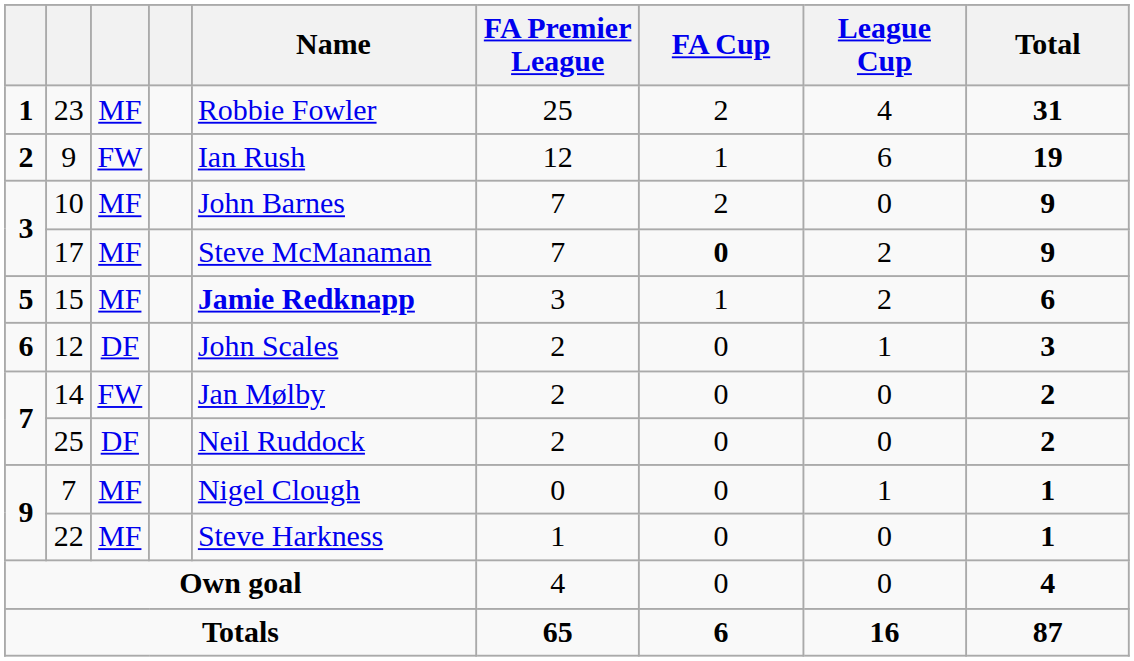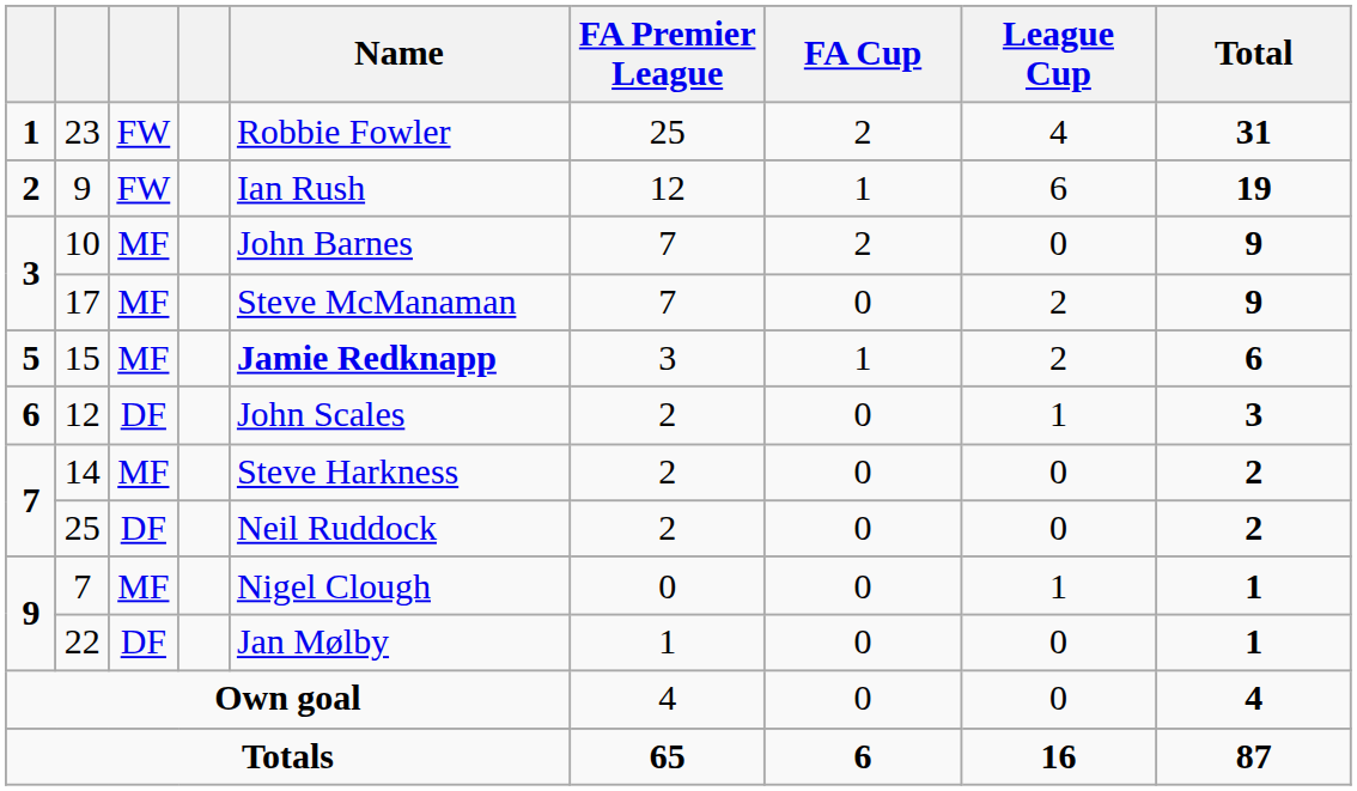23 | column 3: MF -> FW
17 | FA Cup: bold -> normal
14 | column 3: FW -> MF
14 | Name: Jan Mølby -> Steve Harkness
22 | column 3: MF -> DF
22 | Name: Steve Harkness -> Jan Mølby
